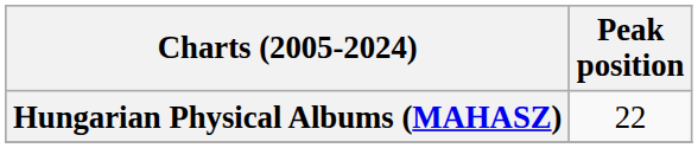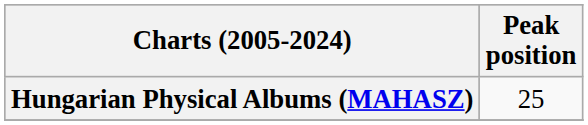Hungarian Physical Albums (MAHASZ) | Peak position: 22 -> 25
